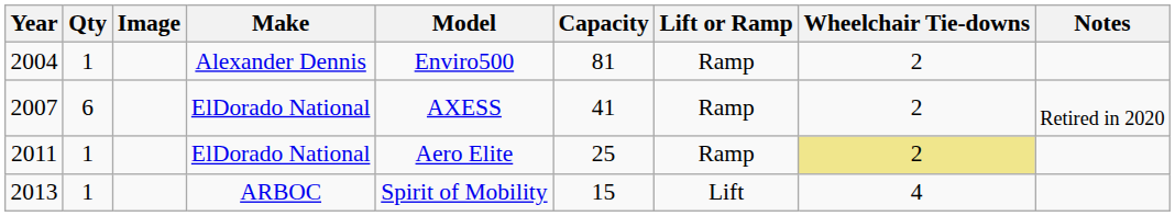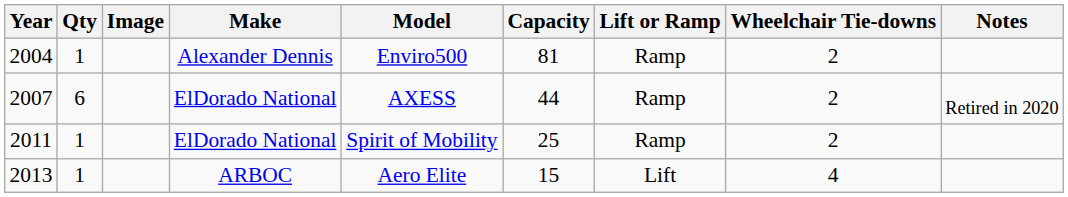2007 | Capacity: 41 -> 44
2011 | Model: Aero Elite -> Spirit of Mobility
2011 | Wheelchair Tie-downs: khaki background -> no background
2013 | Model: Spirit of Mobility -> Aero Elite
